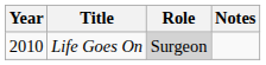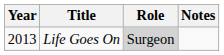Life Goes On | Year: 2010 -> 2013
